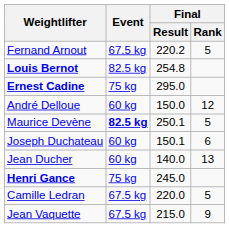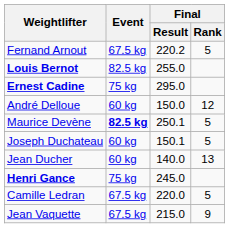Louis Bernot | Final / Result: 254.8 -> 255.0
Joseph Duchateau | Final / Rank: 6 -> 5
